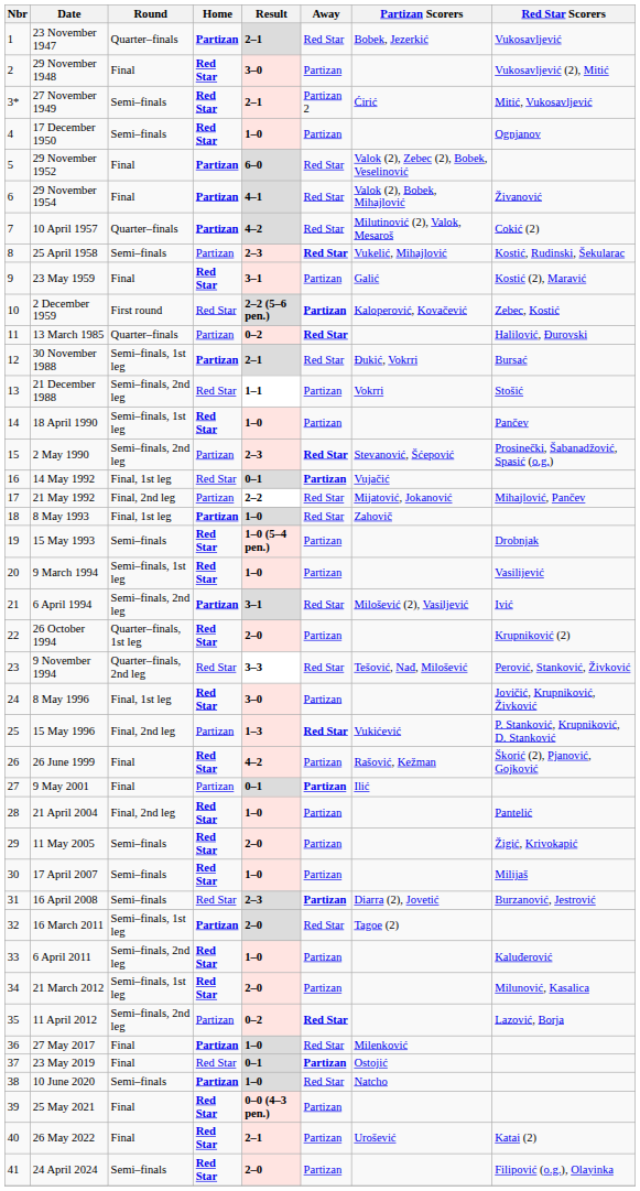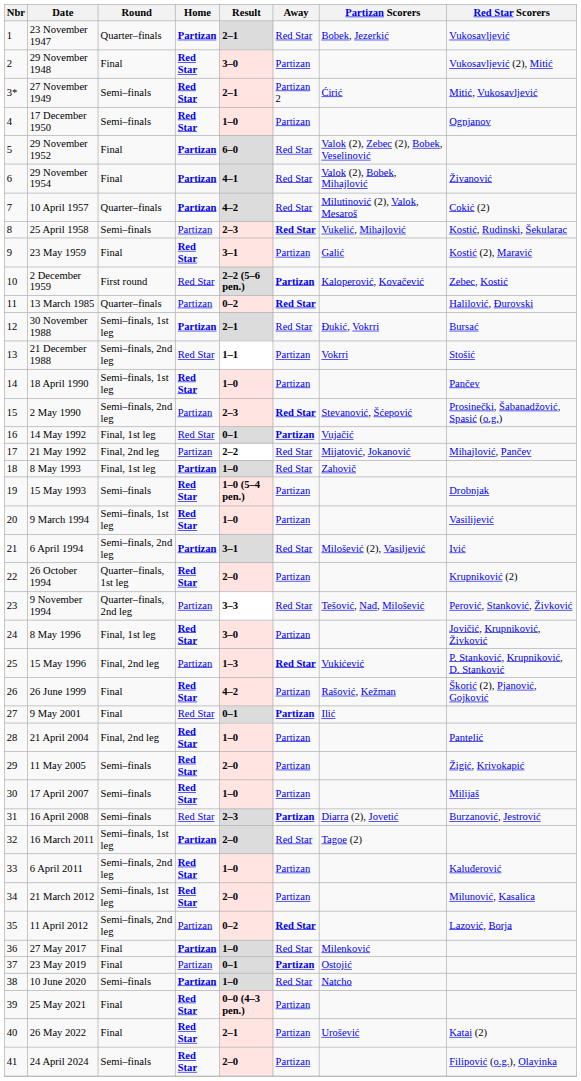9 November 1994 | Home: Red Star -> Partizan
9 May 2001 | Home: Partizan -> Red Star
23 May 2019 | Home: Red Star -> Partizan
